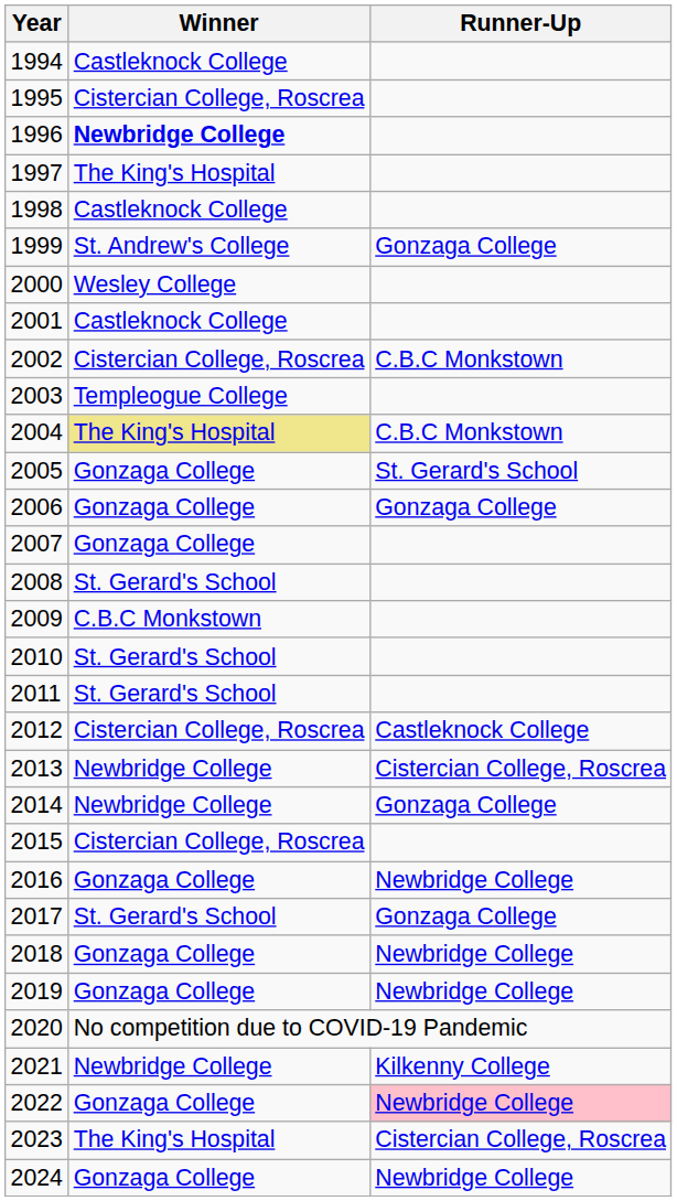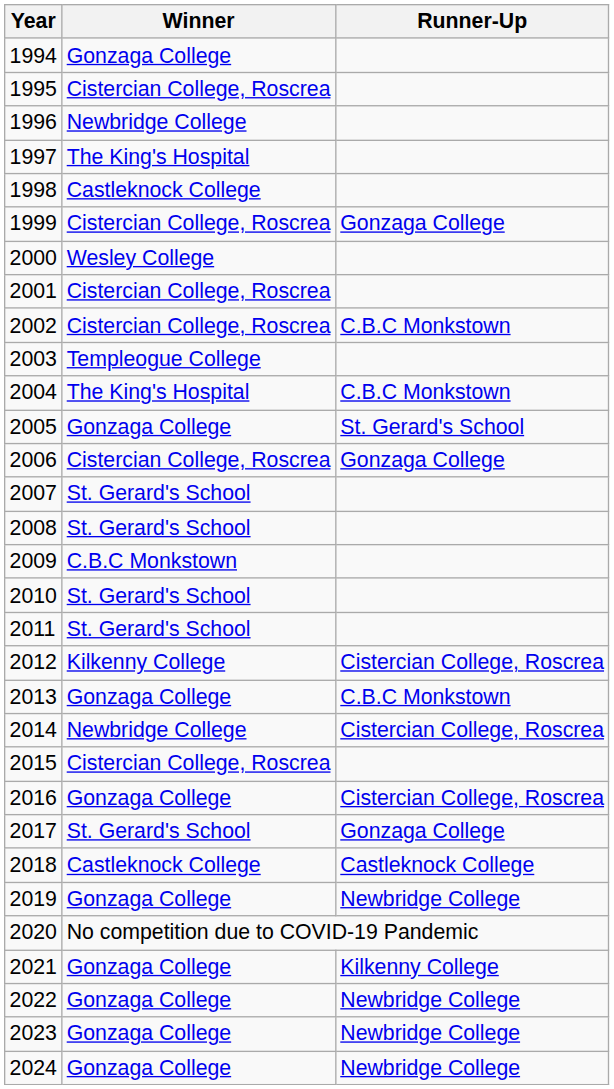1994 | Winner: Castleknock College -> Gonzaga College
1996 | Winner: bold -> normal
1999 | Winner: St. Andrew's College -> Cistercian College, Roscrea
2001 | Winner: Castleknock College -> Cistercian College, Roscrea
2004 | Winner: khaki background -> no background
2006 | Winner: Gonzaga College -> Cistercian College, Roscrea
2007 | Winner: Gonzaga College -> St. Gerard's School
2012 | Winner: Cistercian College, Roscrea -> Kilkenny College
2012 | Runner-Up: Castleknock College -> Cistercian College, Roscrea
2013 | Winner: Newbridge College -> Gonzaga College
2013 | Runner-Up: Cistercian College, Roscrea -> C.B.C Monkstown
2014 | Runner-Up: Gonzaga College -> Cistercian College, Roscrea
2016 | Runner-Up: Newbridge College -> Cistercian College, Roscrea
2018 | Winner: Gonzaga College -> Castleknock College
2018 | Runner-Up: Newbridge College -> Castleknock College
2021 | Winner: Newbridge College -> Gonzaga College
2022 | Runner-Up: pink background -> no background
2023 | Winner: The King's Hospital -> Gonzaga College
2023 | Runner-Up: Cistercian College, Roscrea -> Newbridge College
